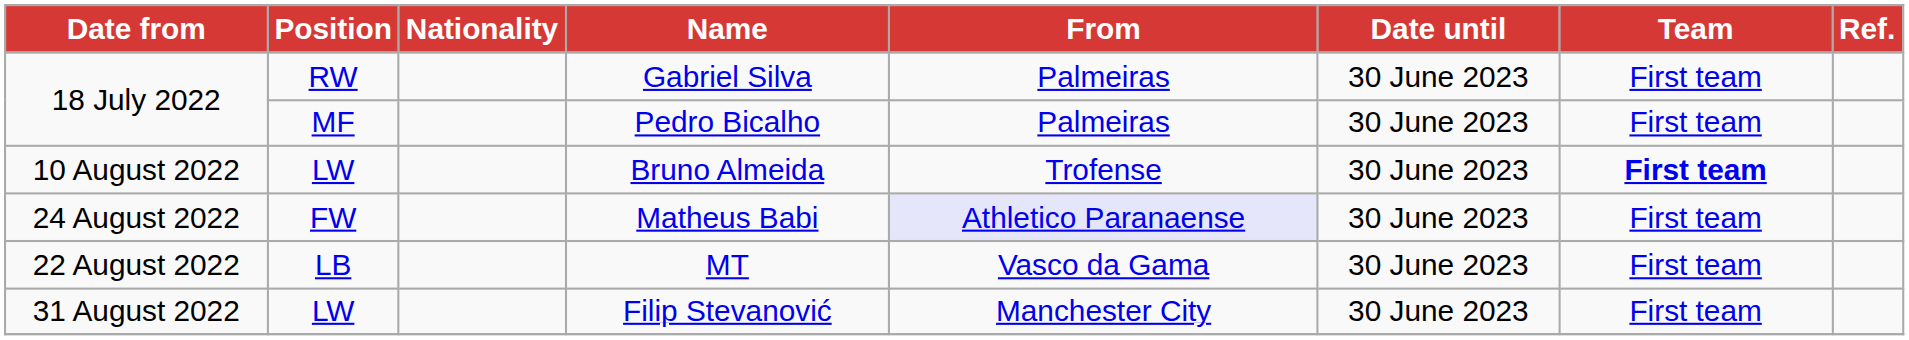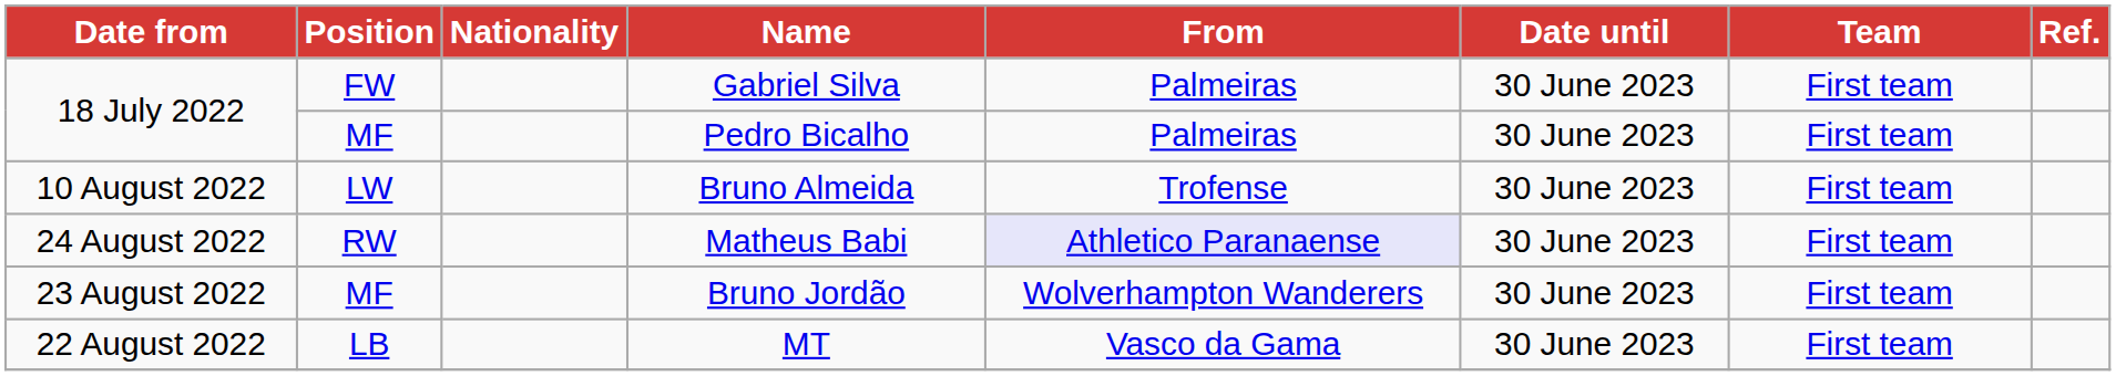Gabriel Silva | Position: RW -> FW
Bruno Almeida | Team: bold -> normal
Matheus Babi | Position: FW -> RW
+ row: 23 August 2022 | MF | Bruno Jordão | Wolverhampton Wanderers | 30 June 2023 | First team
- row: 31 August 2022 | LW | Filip Stevanović | Manchester City | 30 June 2023 | First team
